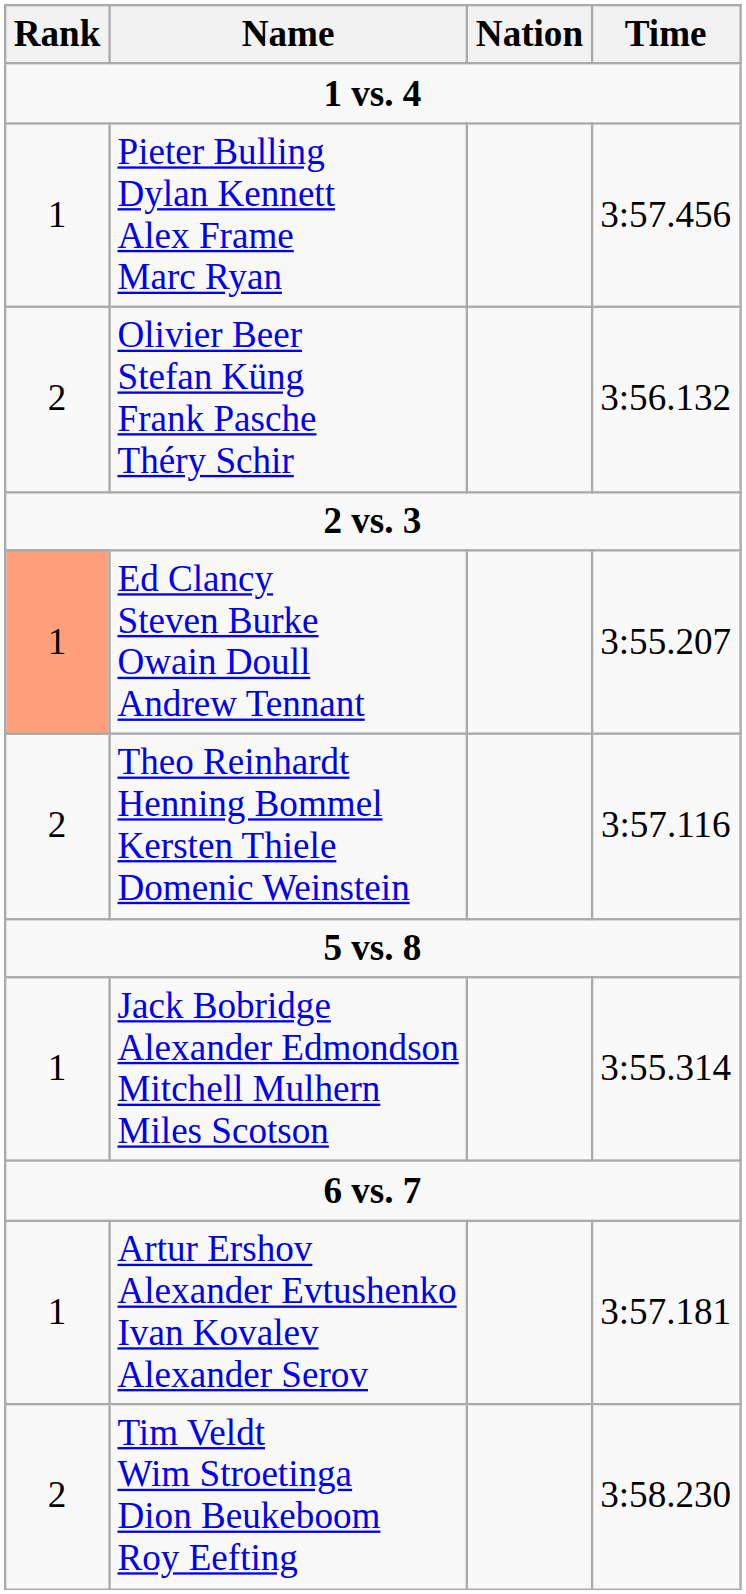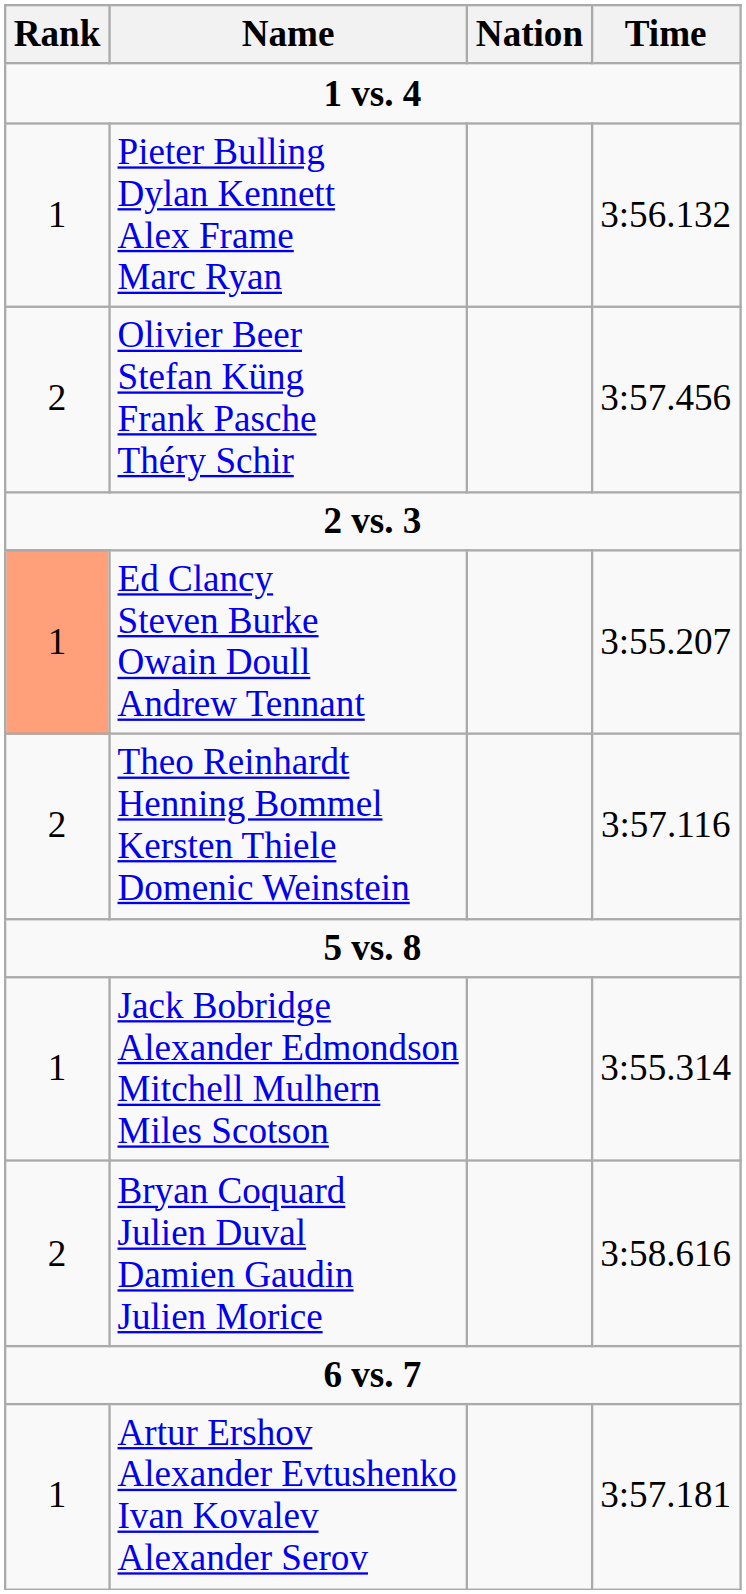Pieter Bulling Dylan Kennett Alex Frame Marc Ryan | Time: 3:57.456 -> 3:56.132
Olivier Beer Stefan Küng Frank Pasche Théry Schir | Time: 3:56.132 -> 3:57.456
+ row: 2 | Bryan Coquard Julien Duval Damien Gaudin Julien Morice | 3:58.616
- row: 2 | Tim Veldt Wim Stroetinga Dion Beukeboom Roy Eefting | 3:58.230
